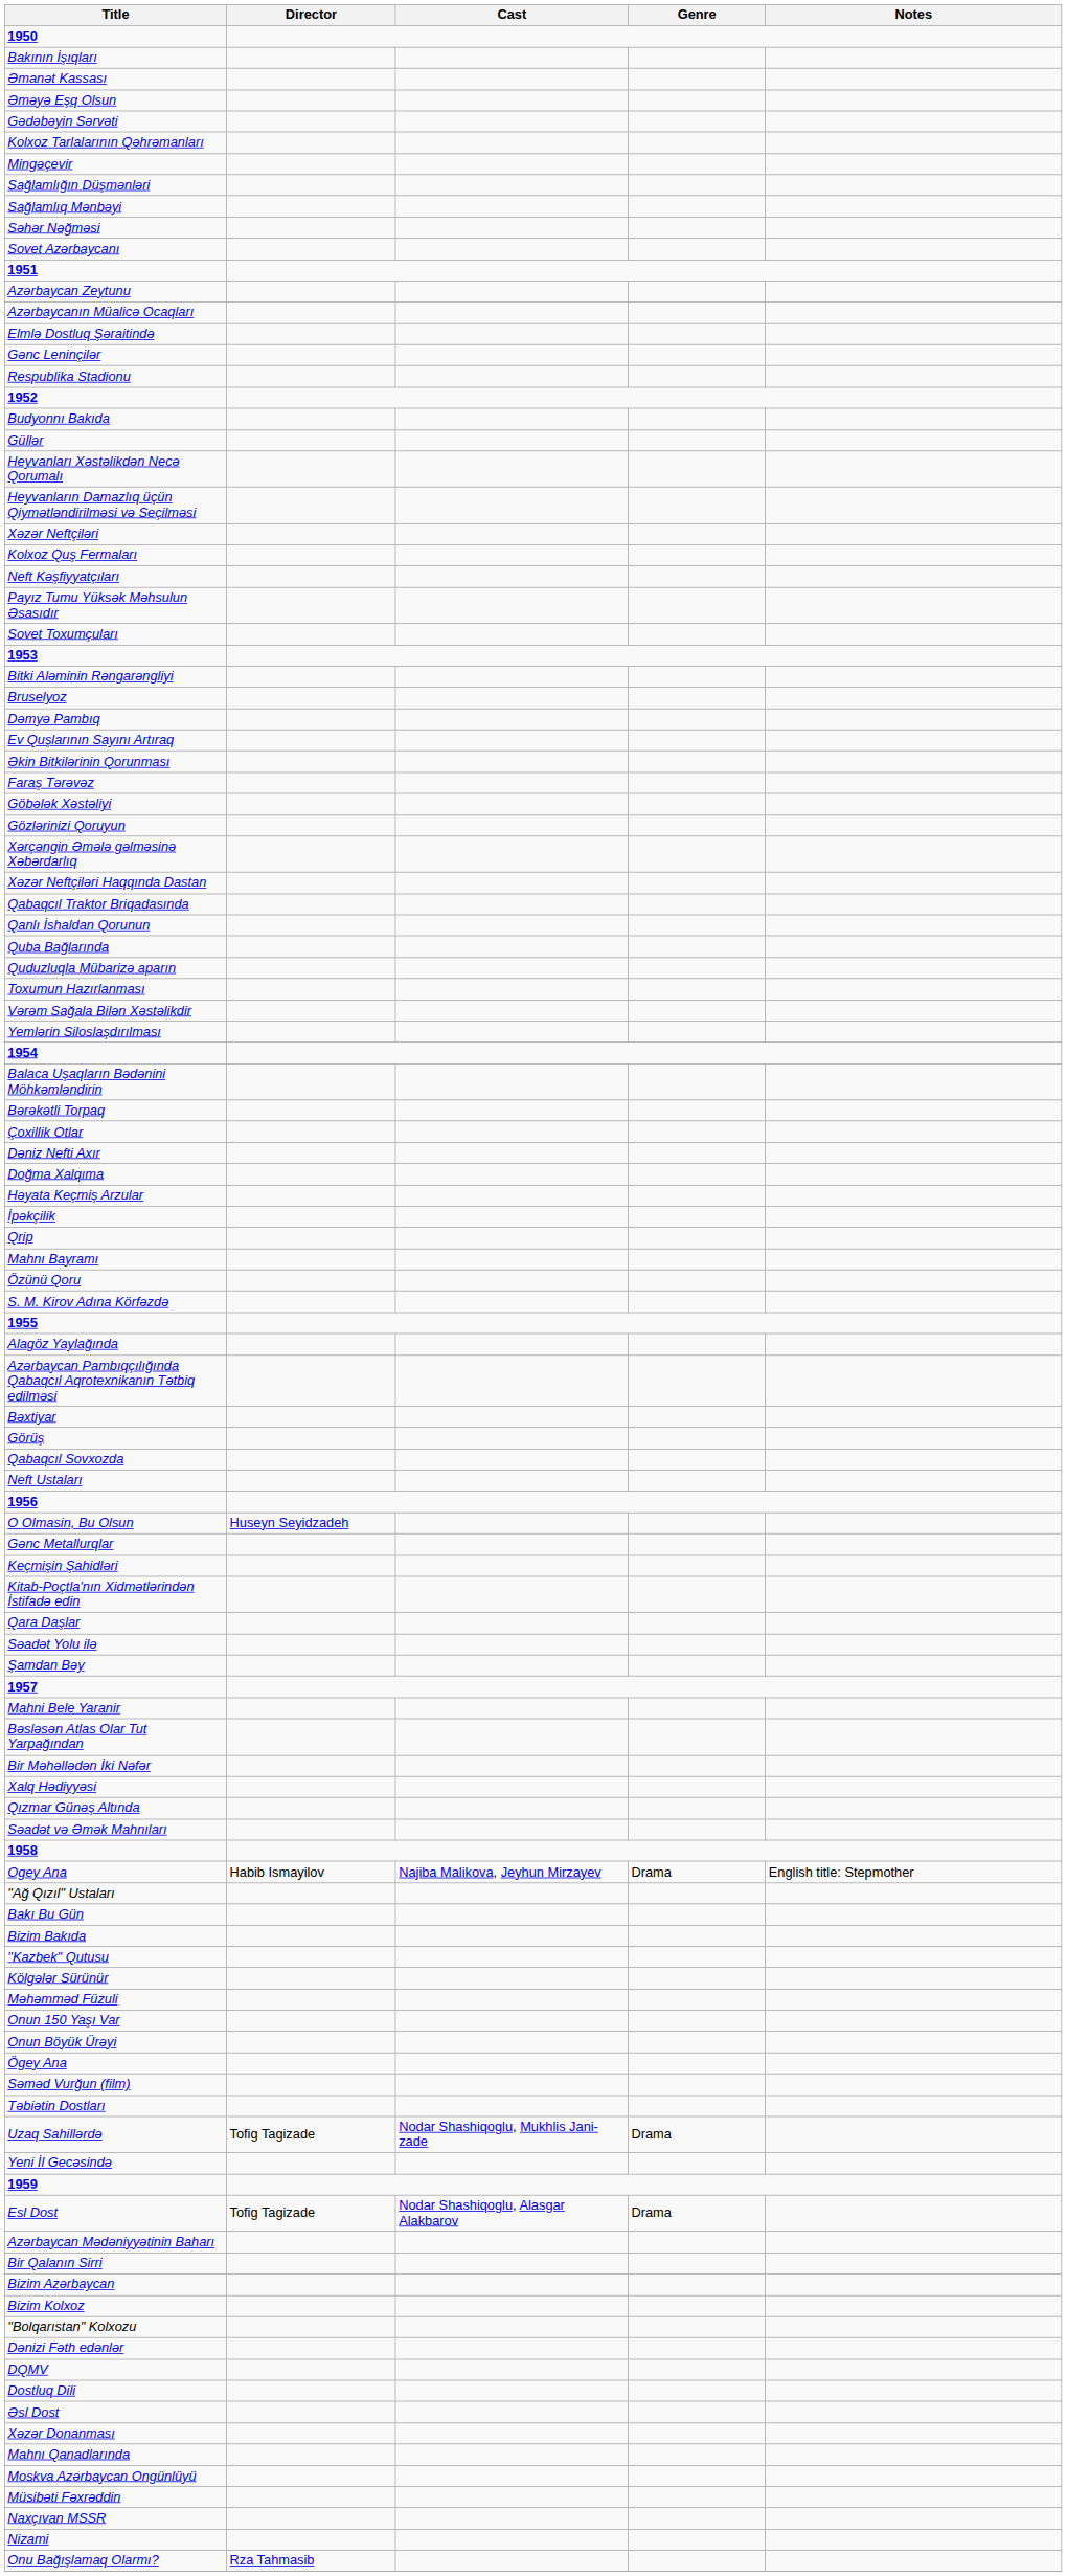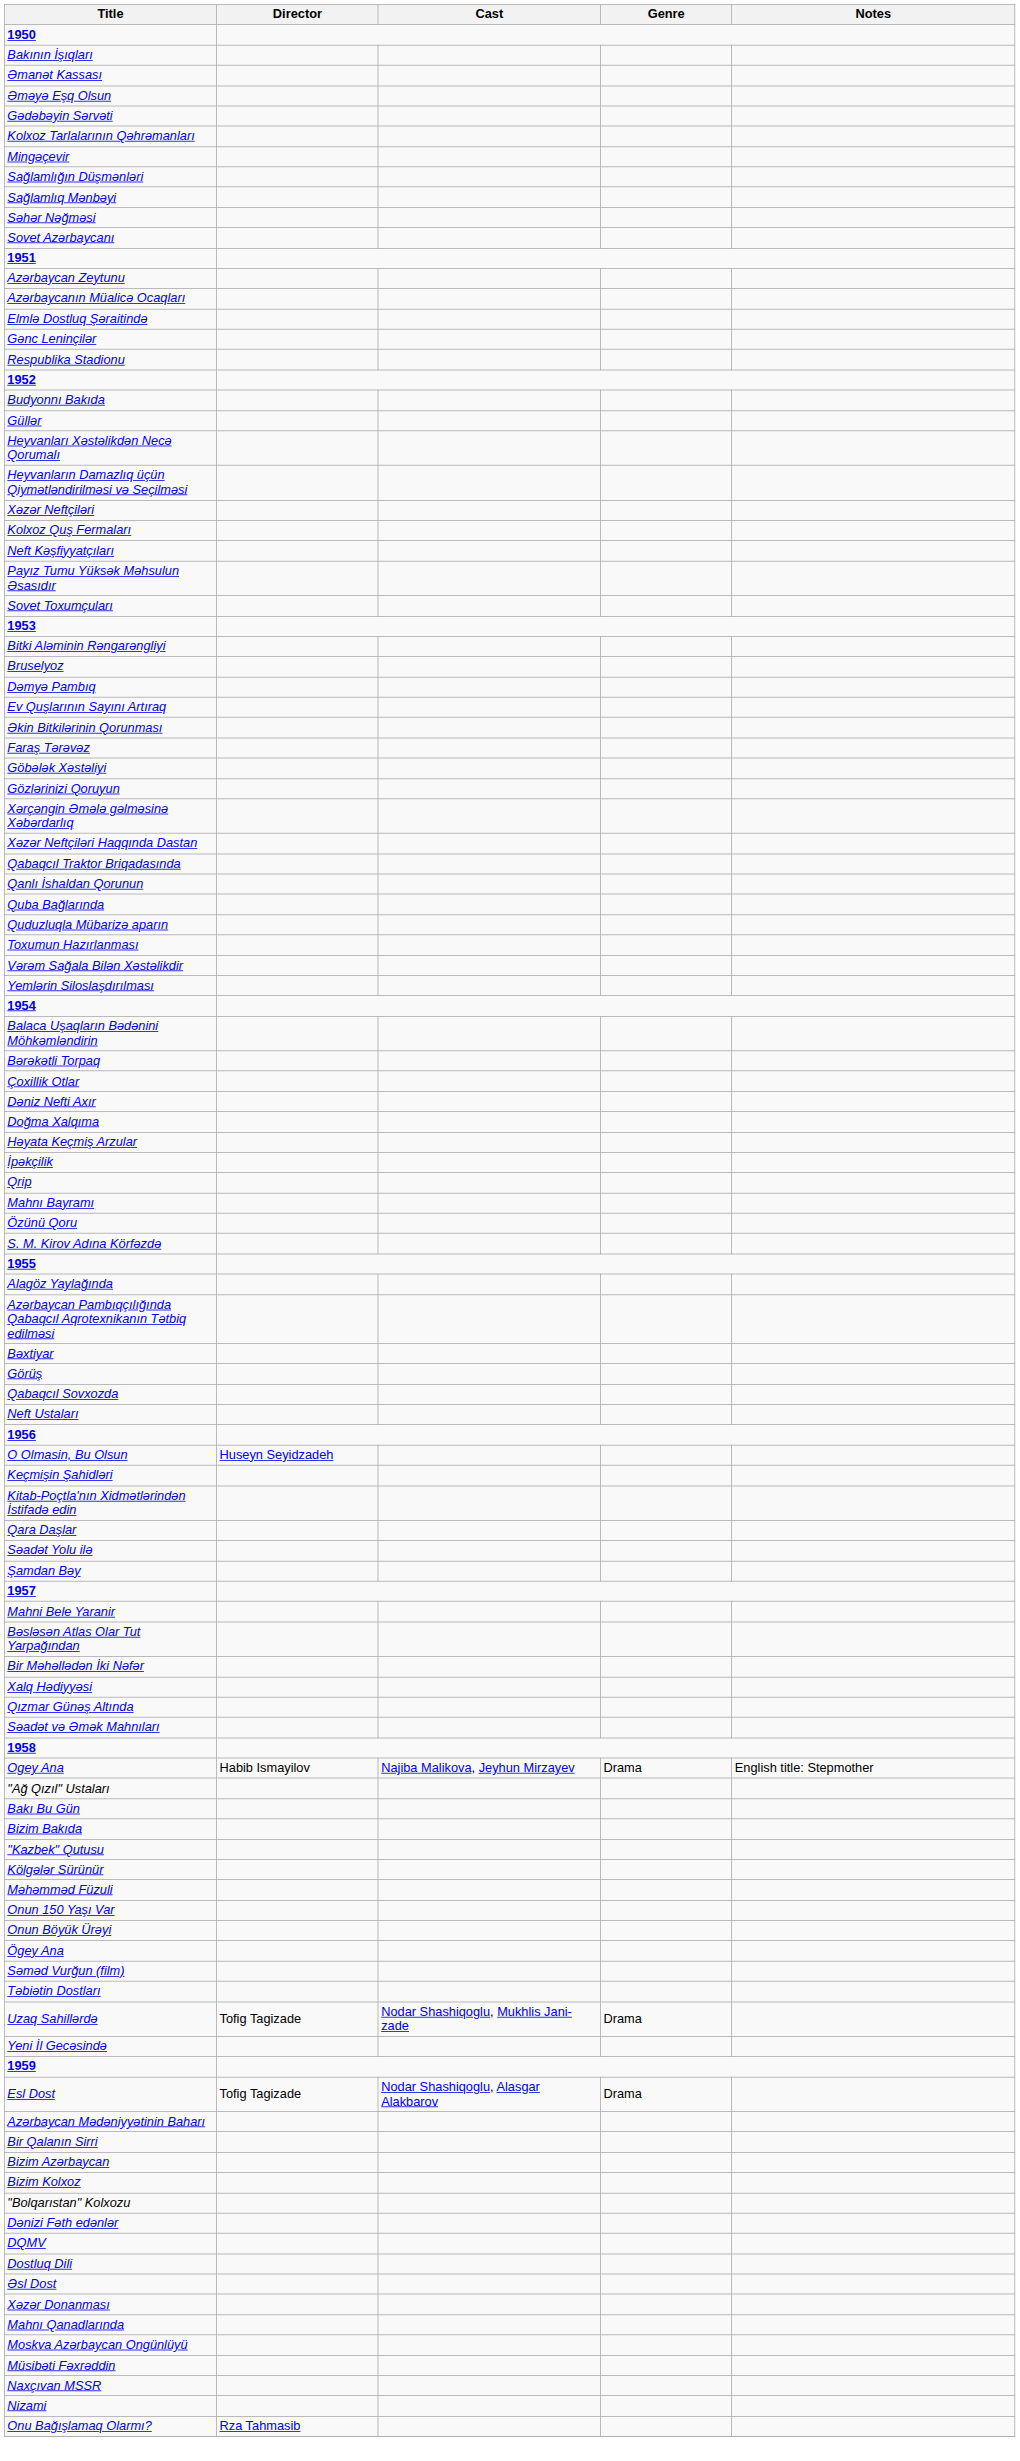- row: Gənc Metallurqlar
